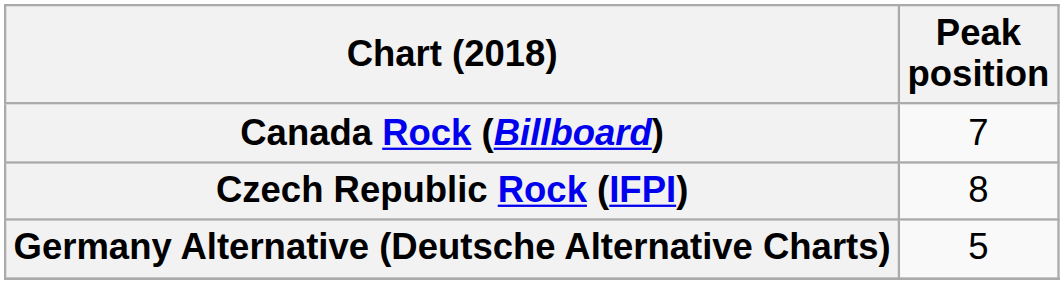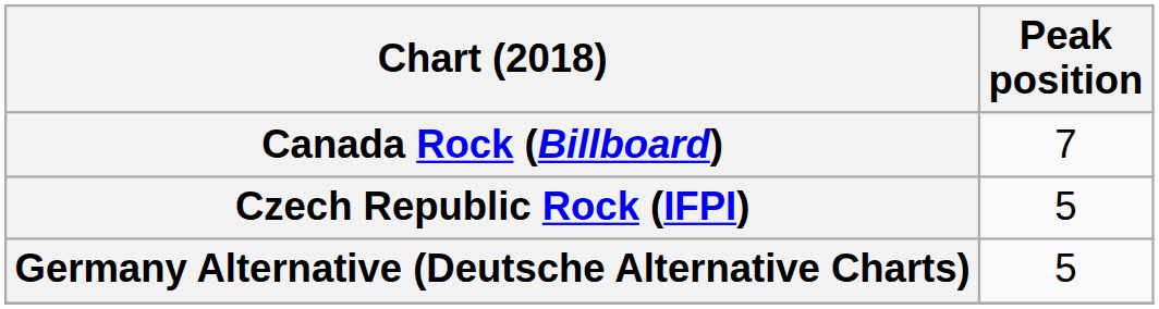Czech Republic Rock (IFPI) | Peak position: 8 -> 5
